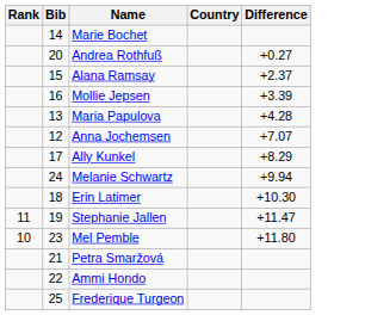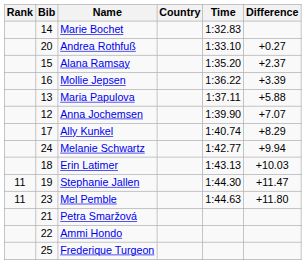+ column: Time | 1:32.83 | 1:33.10 | 1:35.20 | 1:36.22 | 1:37.11 | 1:39.90 | 1:40.74 | 1:42.77 | 1:43.13 | 1:44.30 | 1:44.63
Maria Papulova | Difference: +4.28 -> +5.88
Erin Latimer | Difference: +10.30 -> +10.03
Mel Pemble | Rank: 10 -> 11
